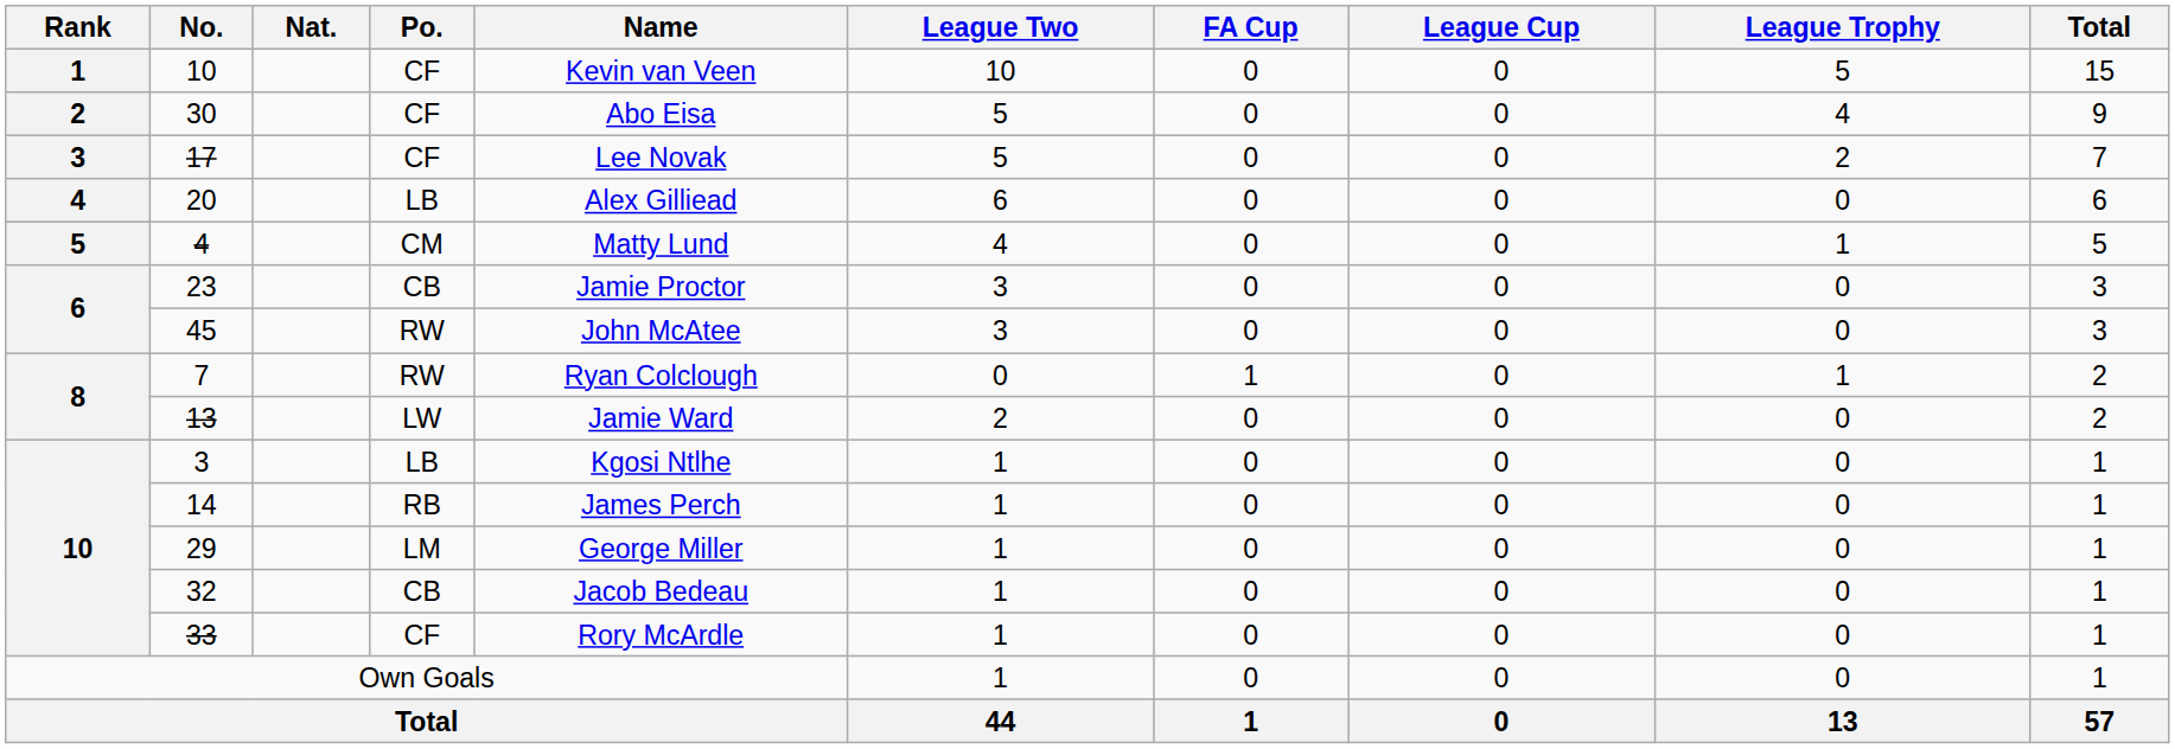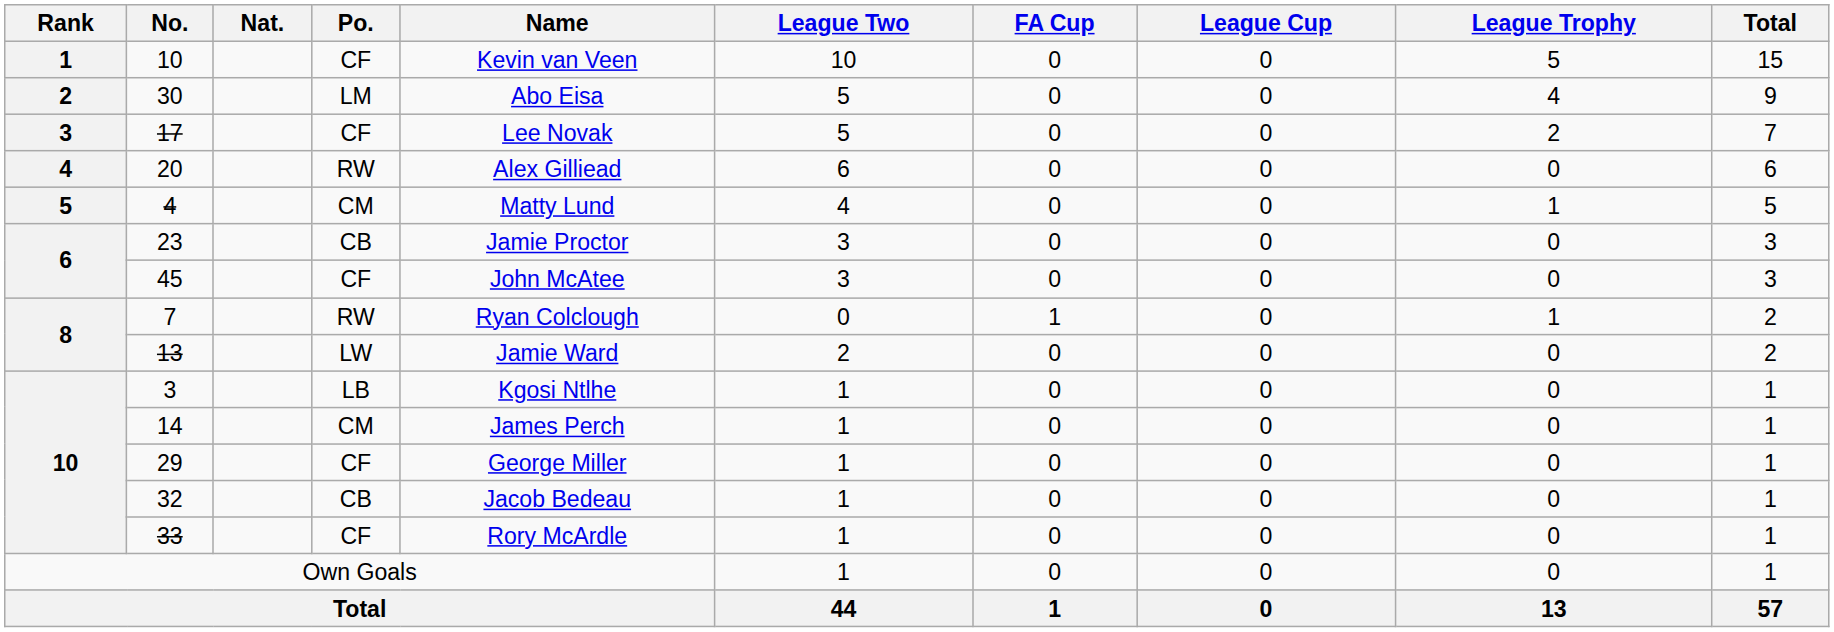30 | Po.: CF -> LM
20 | Po.: LB -> RW
45 | Po.: RW -> CF
14 | Po.: RB -> CM
29 | Po.: LM -> CF
